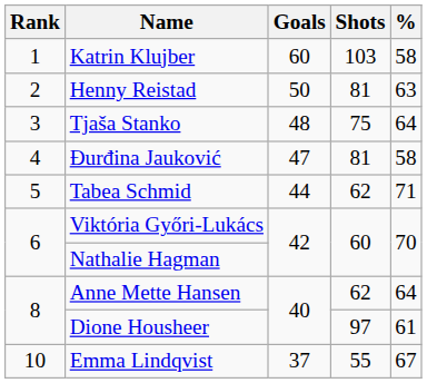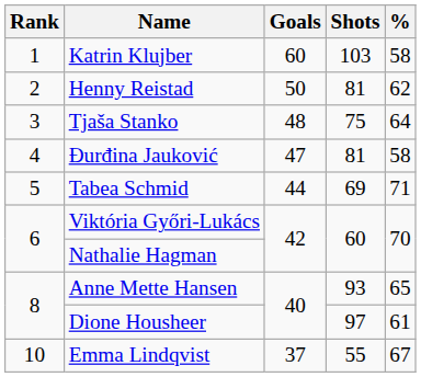Henny Reistad | %: 63 -> 62
Tabea Schmid | Shots: 62 -> 69
Anne Mette Hansen | Shots: 62 -> 93
Anne Mette Hansen | %: 64 -> 65
